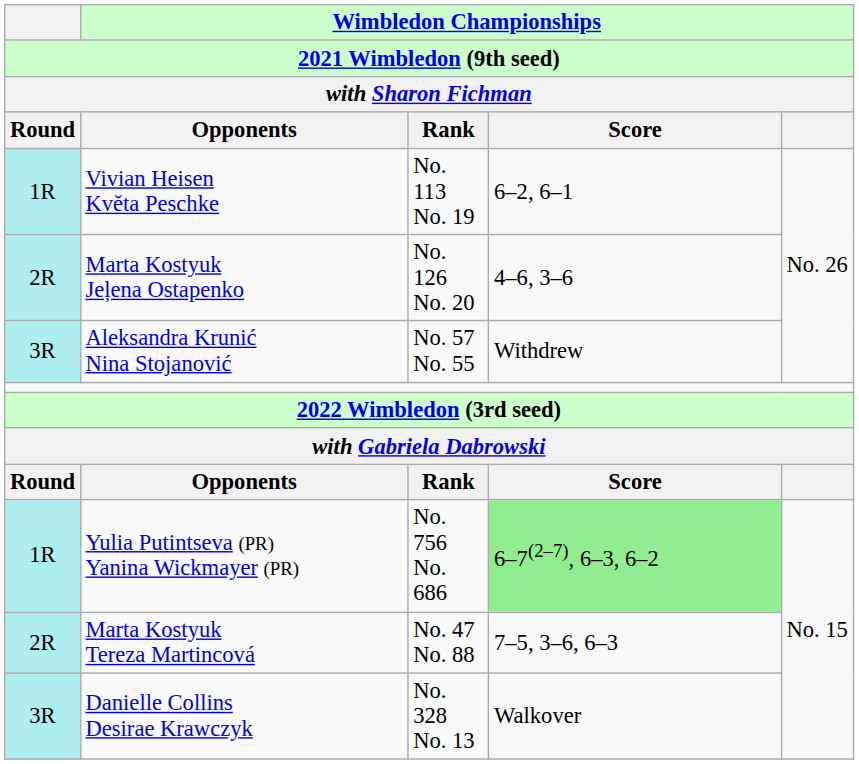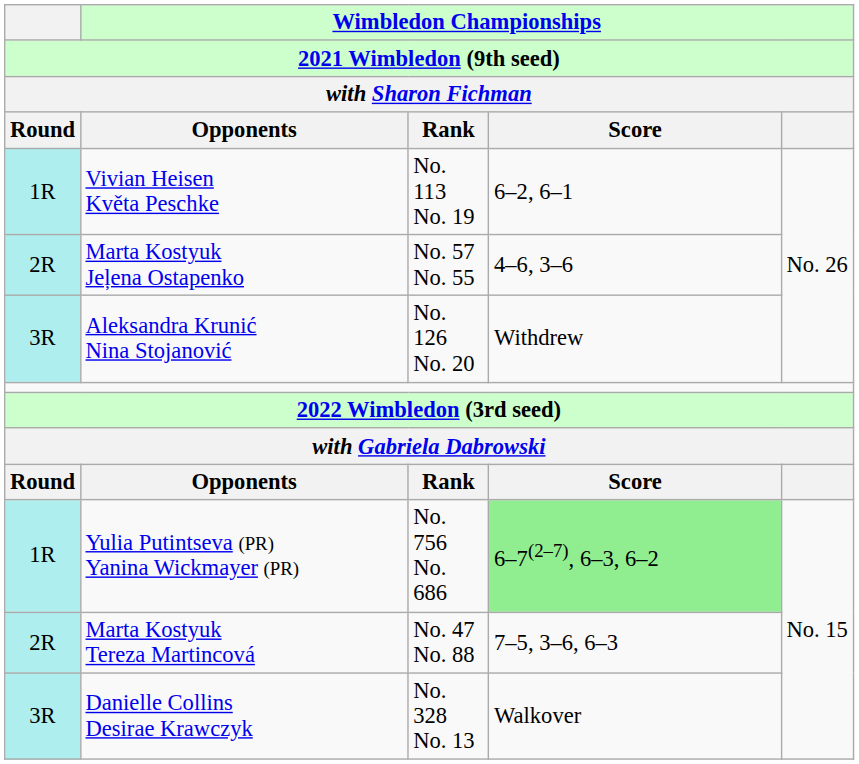Marta Kostyuk Jeļena Ostapenko | Wimbledon Championships / Rank: No. 126 No. 20 -> No. 57 No. 55
Aleksandra Krunić Nina Stojanović | Wimbledon Championships / Rank: No. 57 No. 55 -> No. 126 No. 20
